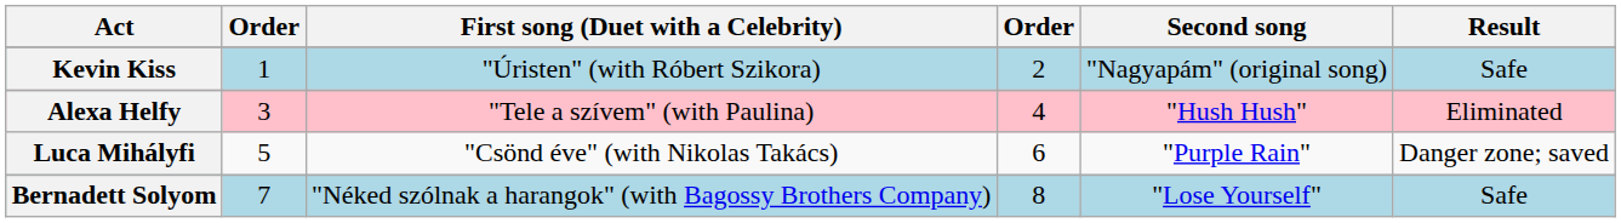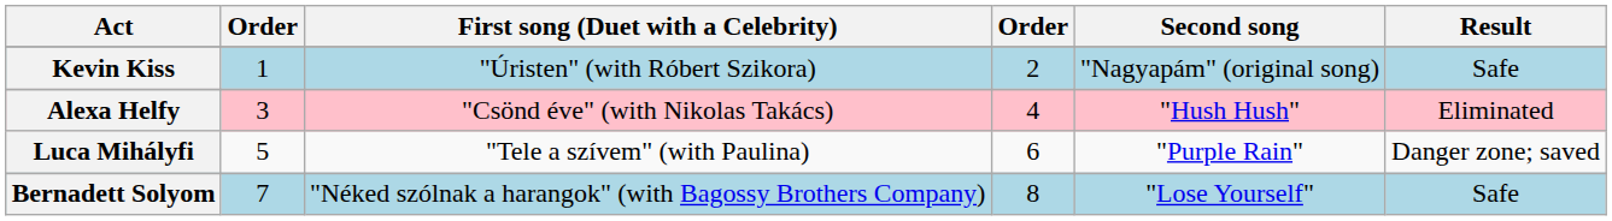Alexa Helfy | First song (Duet with a Celebrity): "Tele a szívem" (with Paulina) -> "Csönd éve" (with Nikolas Takács)
Luca Mihályfi | First song (Duet with a Celebrity): "Csönd éve" (with Nikolas Takács) -> "Tele a szívem" (with Paulina)
